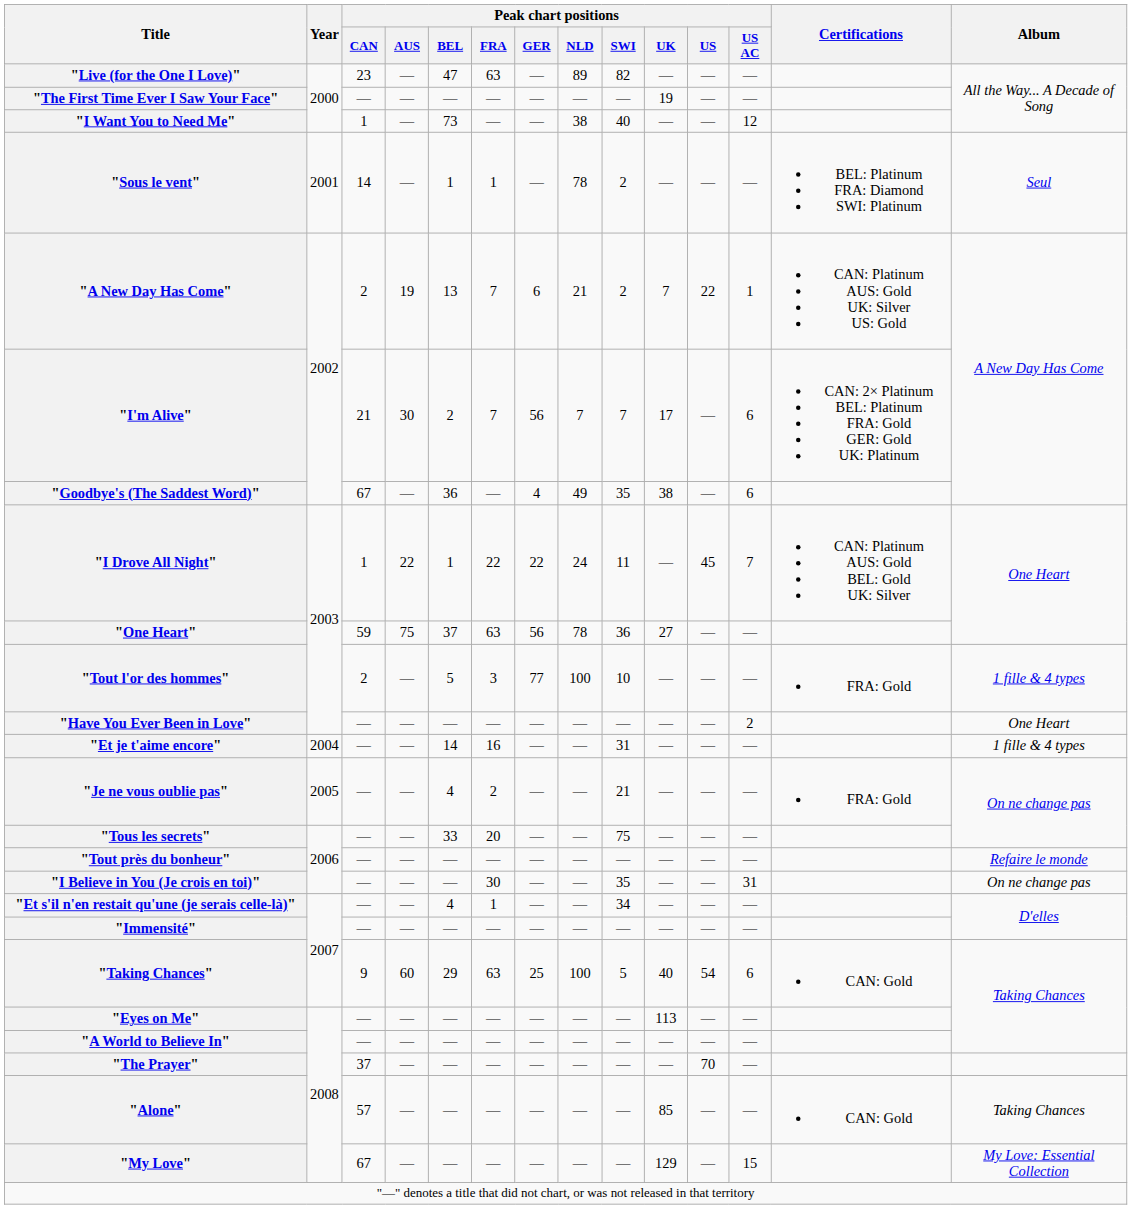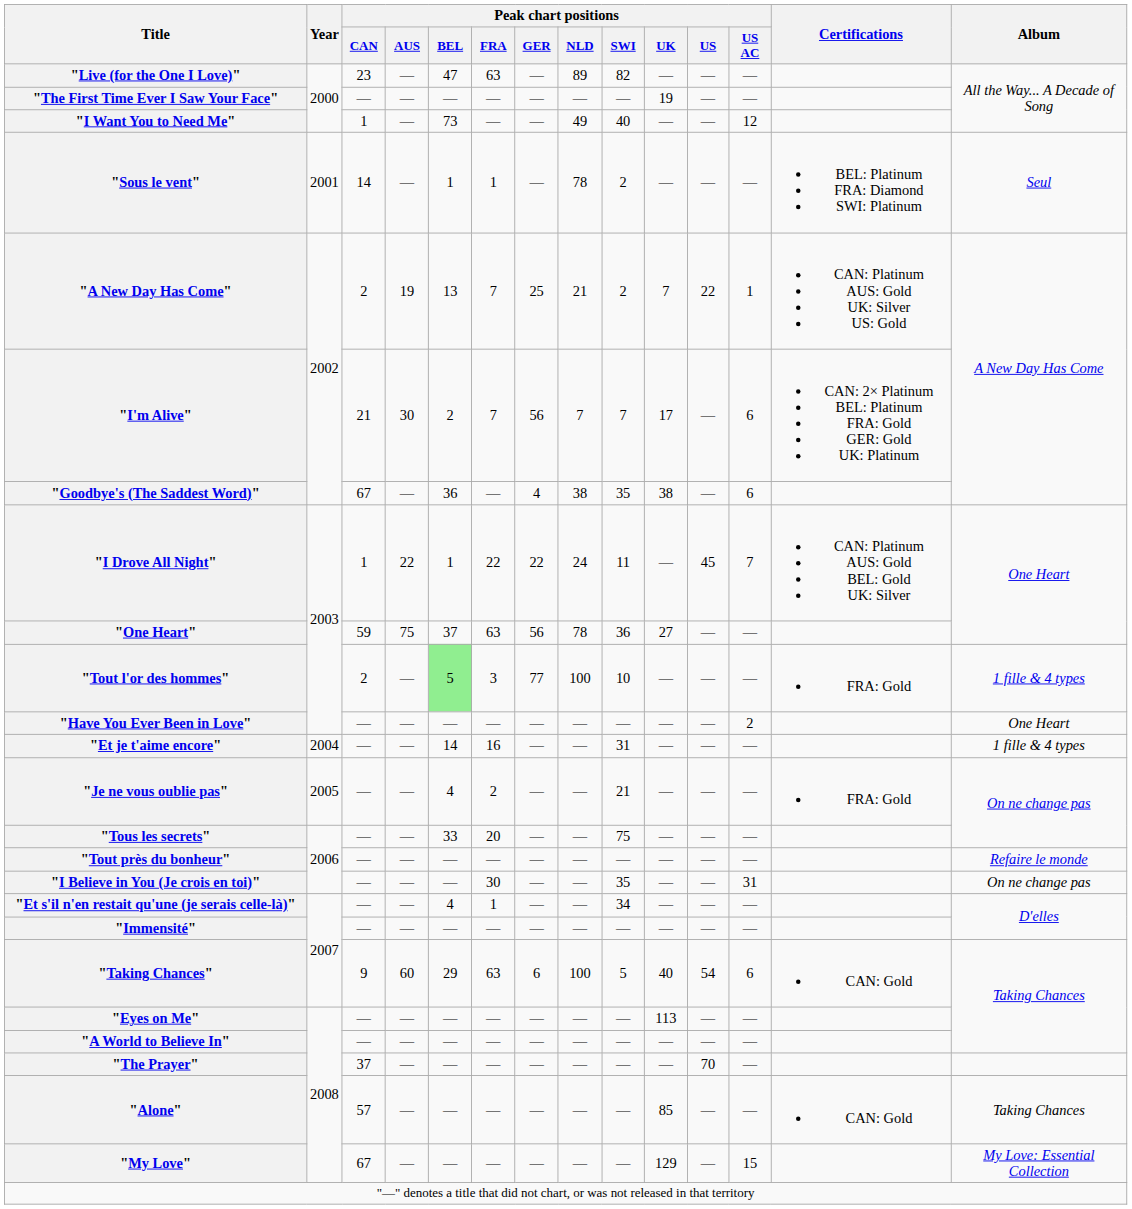"I Want You to Need Me" | Peak chart positions / NLD: 38 -> 49
"A New Day Has Come" | Peak chart positions / GER: 6 -> 25
"Goodbye's (The Saddest Word)" | Peak chart positions / NLD: 49 -> 38
"Tout l'or des hommes" | Peak chart positions / BEL: no background -> lightgreen background
"Taking Chances" | Peak chart positions / GER: 25 -> 6
